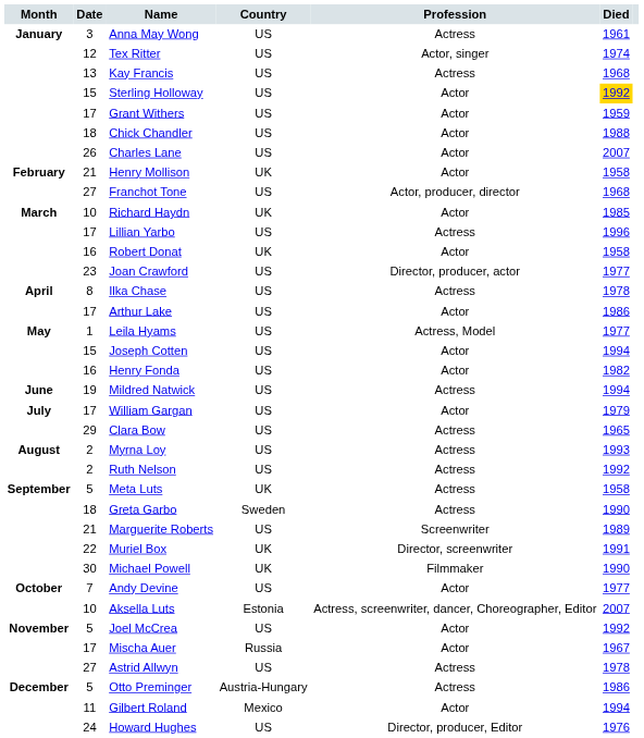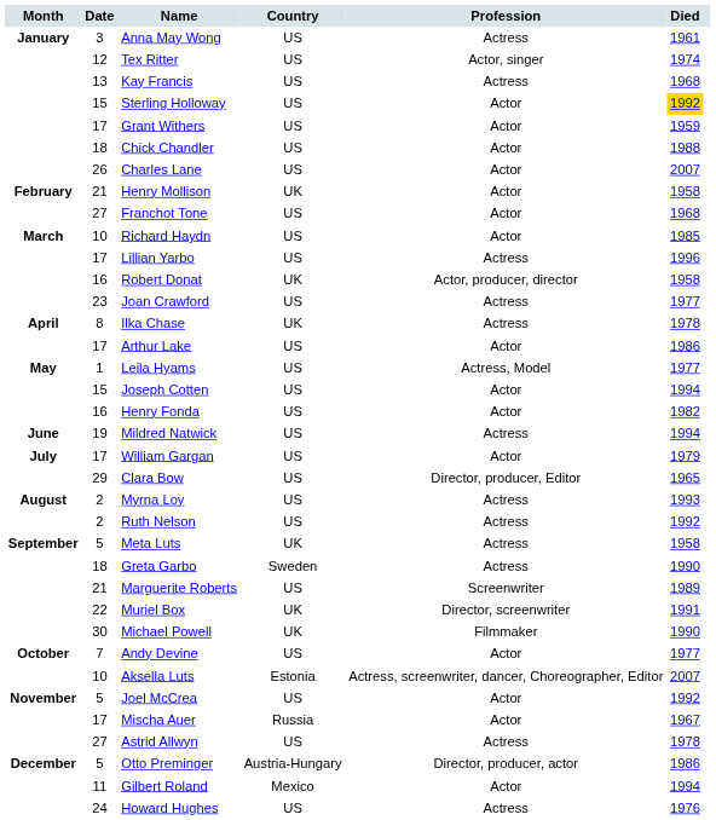Franchot Tone | Profession: Actor, producer, director -> Actor
Richard Haydn | Country: UK -> US
Robert Donat | Profession: Actor -> Actor, producer, director
Joan Crawford | Profession: Director, producer, actor -> Actress
Ilka Chase | Country: US -> UK
Clara Bow | Profession: Actress -> Director, producer, Editor
Otto Preminger | Profession: Actress -> Director, producer, actor
Howard Hughes | Profession: Director, producer, Editor -> Actress
